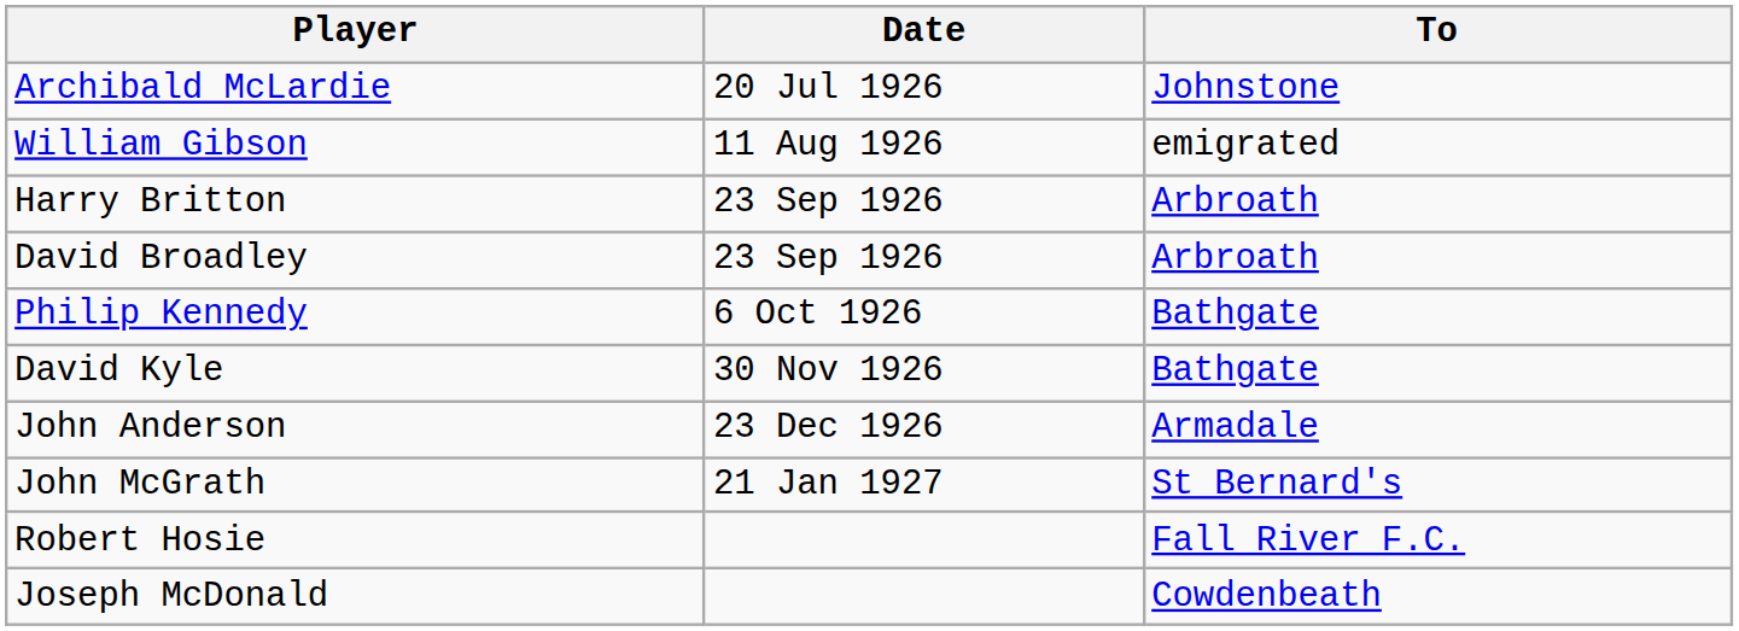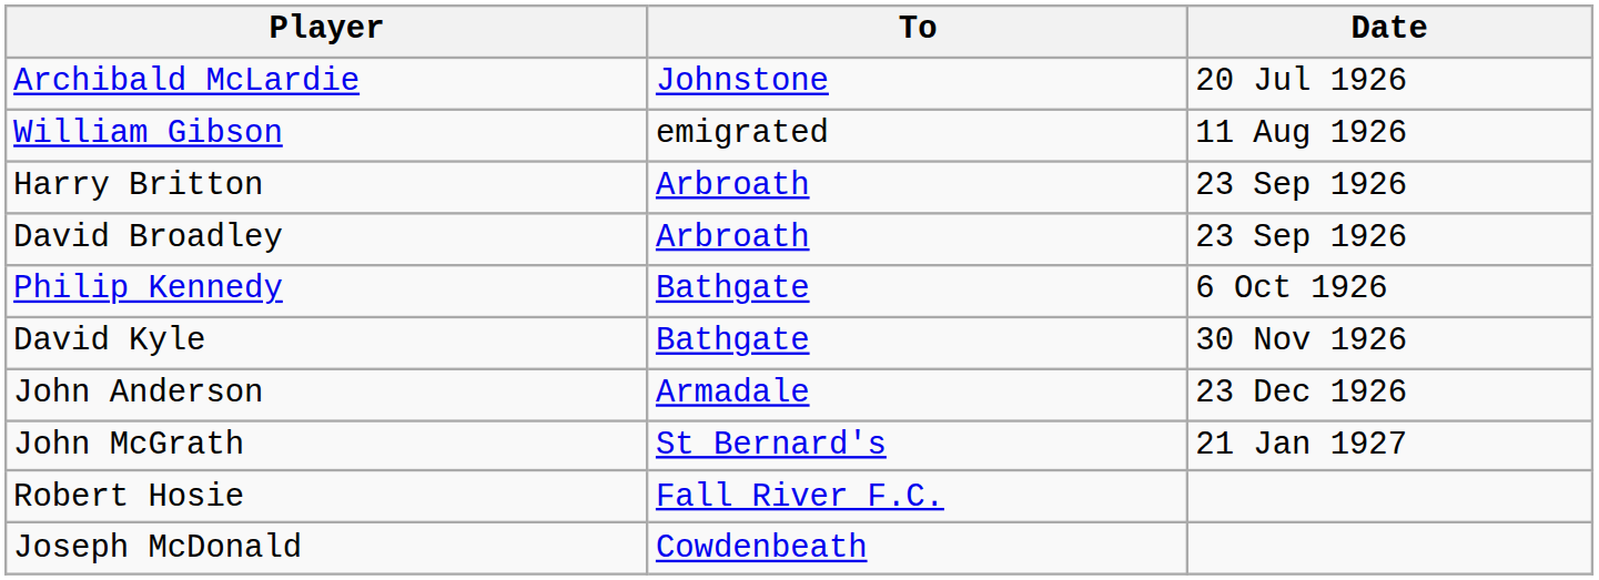columns swapped: To <-> Date
